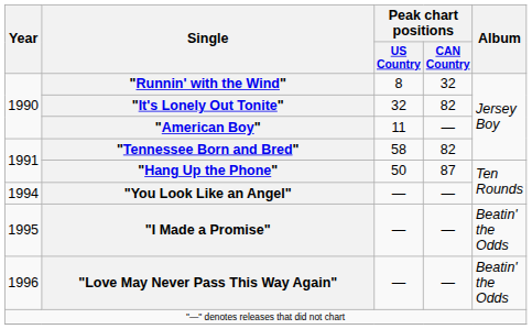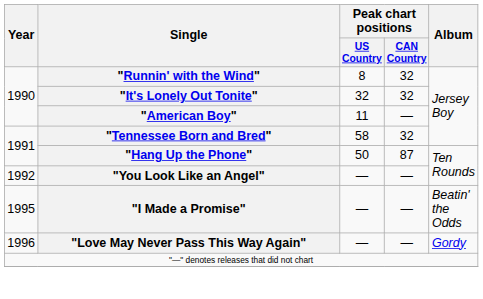"It's Lonely Out Tonite" | Peak chart positions / CAN Country: 82 -> 32
"Tennessee Born and Bred" | Peak chart positions / CAN Country: 82 -> 32
"You Look Like an Angel" | Year: 1994 -> 1992
"Love May Never Pass This Way Again" | Album: Beatin' the Odds -> Gordy
